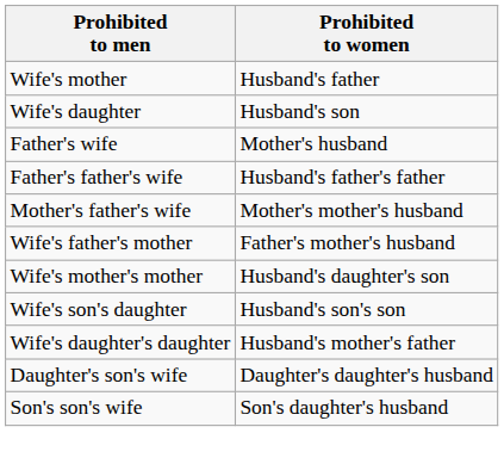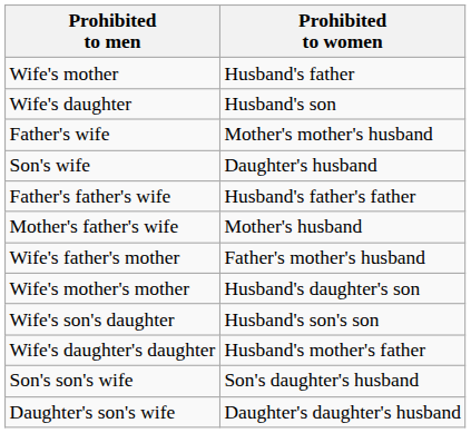Father's wife | Prohibited to women: Mother's husband -> Mother's mother's husband
+ row: Son's wife | Daughter's husband
Mother's father's wife | Prohibited to women: Mother's mother's husband -> Mother's husband
rows swapped: Son's son's wife <-> Daughter's son's wife
